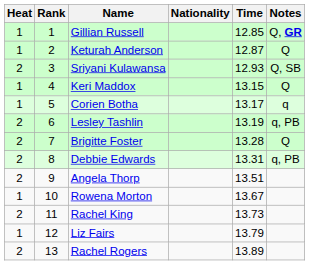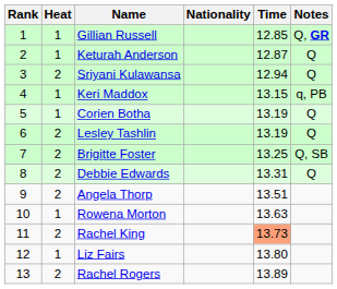columns swapped: Rank <-> Heat
Sriyani Kulawansa | Time: 12.93 -> 12.94
Sriyani Kulawansa | Notes: Q, SB -> Q
Keri Maddox | Notes: Q -> q, PB
Corien Botha | Time: 13.17 -> 13.19
Corien Botha | Notes: q -> Q
Lesley Tashlin | Notes: q, PB -> Q
Brigitte Foster | Time: 13.28 -> 13.25
Brigitte Foster | Notes: Q -> Q, SB
Debbie Edwards | Notes: q, PB -> Q
Rowena Morton | Time: 13.67 -> 13.63
Rachel King | Time: no background -> lightsalmon background
Liz Fairs | Time: 13.79 -> 13.80
